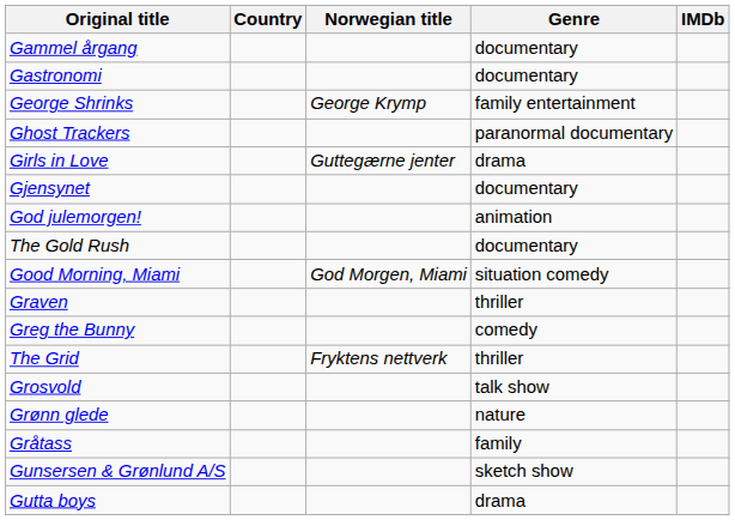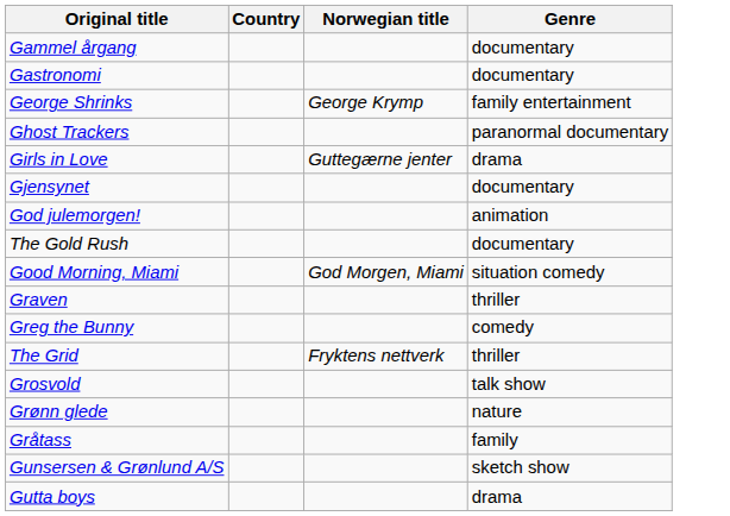- column: IMDb
